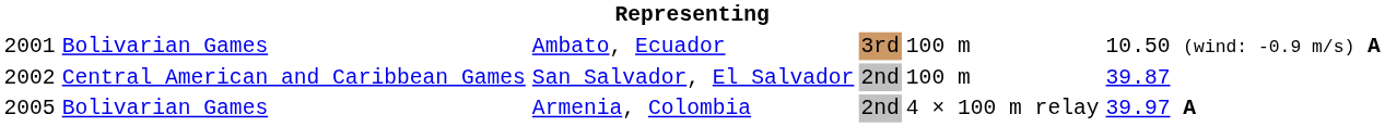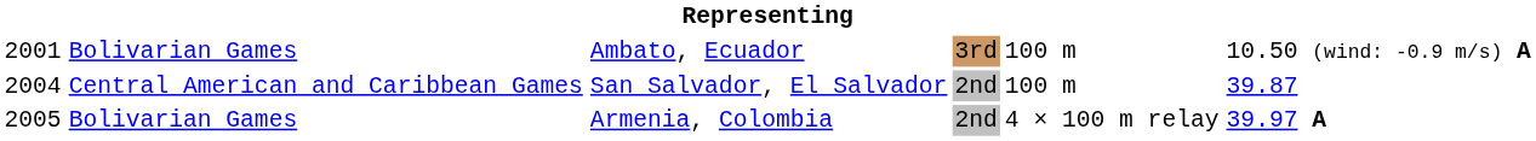San Salvador, El Salvador | column 1: 2002 -> 2004
